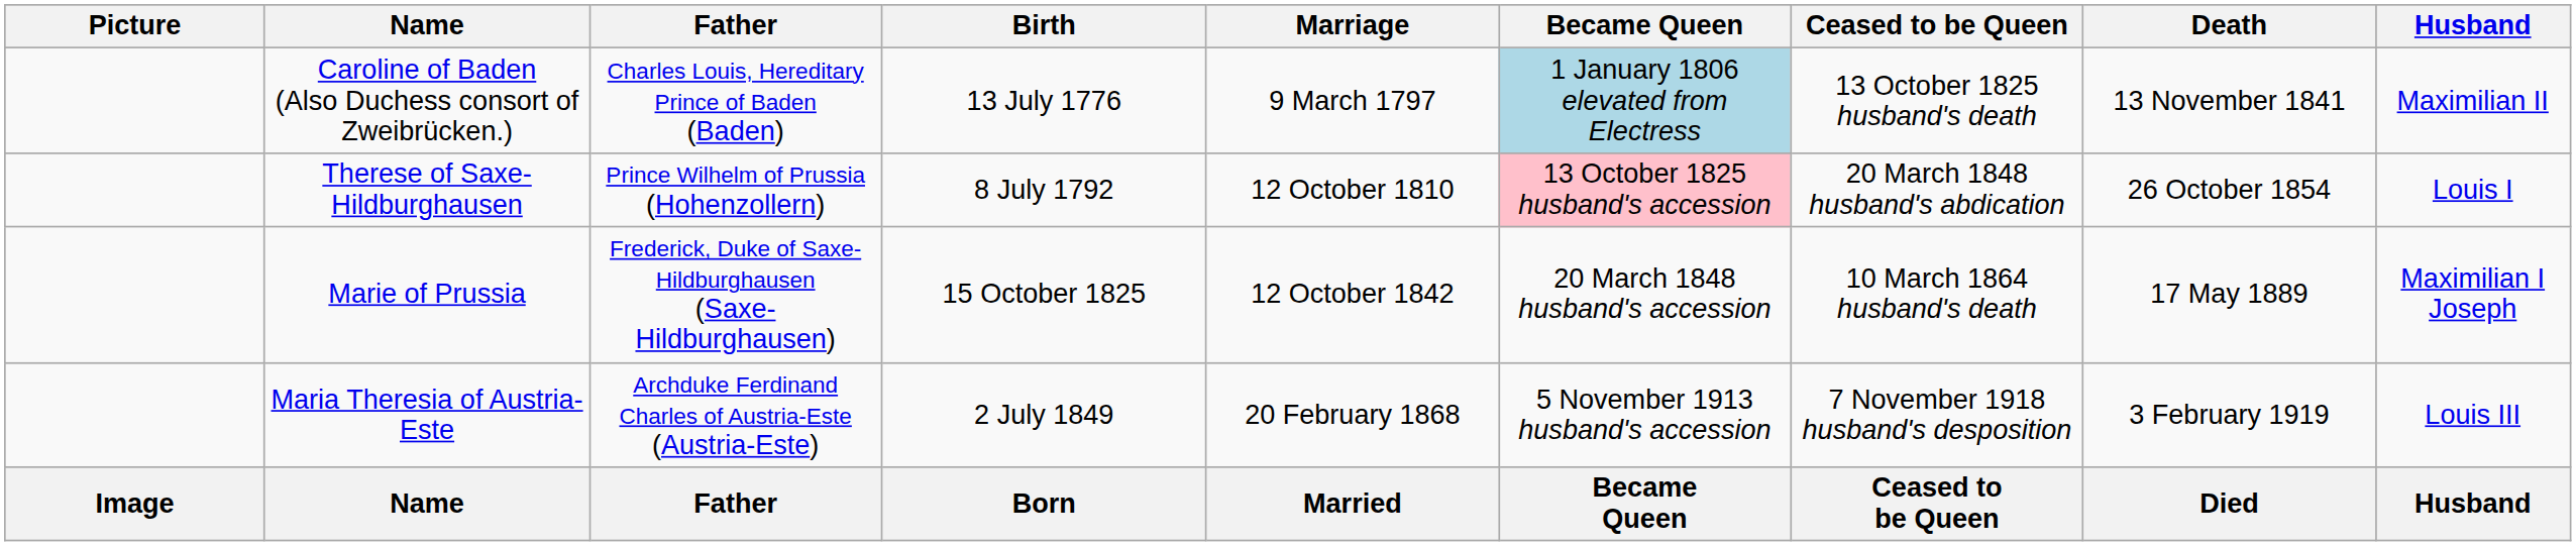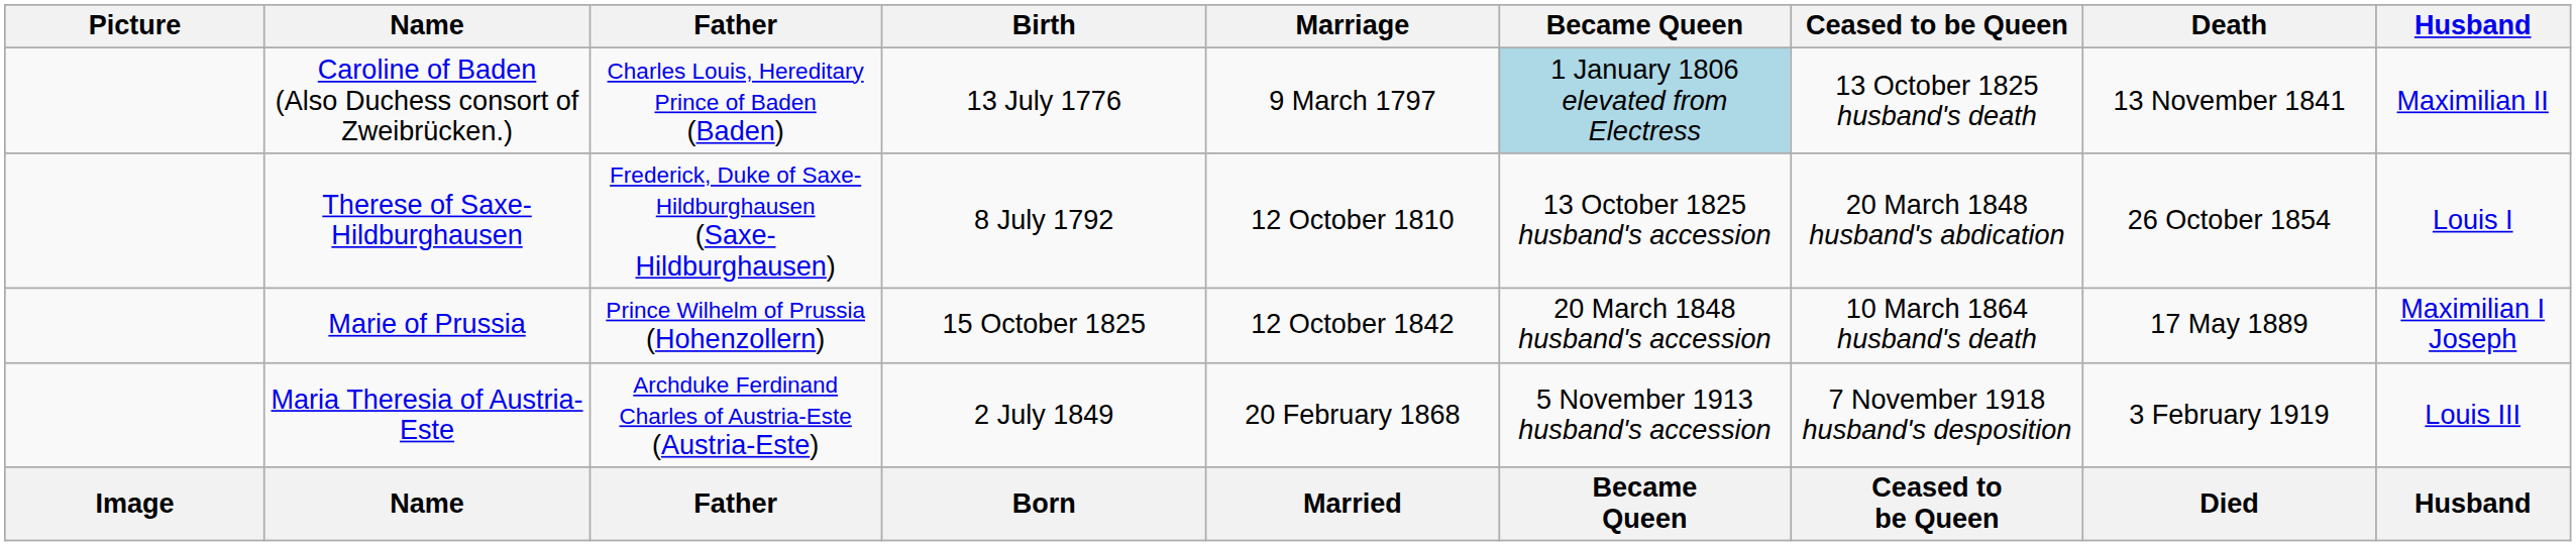Therese of Saxe-Hildburghausen | Father: Prince Wilhelm of Prussia (Hohenzollern) -> Frederick, Duke of Saxe-Hildburghausen (Saxe-Hildburghausen)
Therese of Saxe-Hildburghausen | Became Queen: pink background -> no background
Marie of Prussia | Father: Frederick, Duke of Saxe-Hildburghausen (Saxe-Hildburghausen) -> Prince Wilhelm of Prussia (Hohenzollern)
